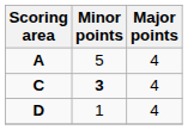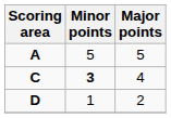A | Major points: 4 -> 5
D | Major points: 4 -> 2
